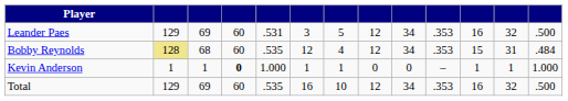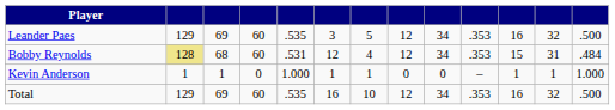Leander Paes | column 5: .531 -> .535
Bobby Reynolds | column 5: .535 -> .531
Kevin Anderson | column 4: bold -> normal
